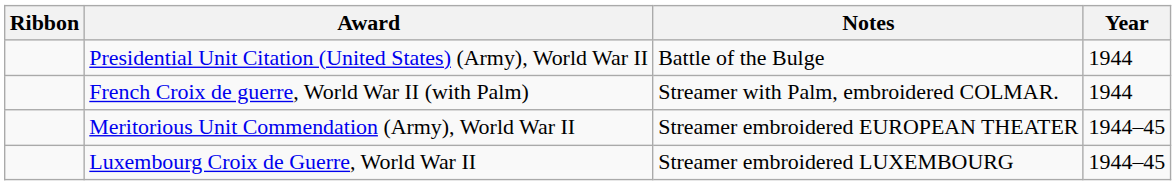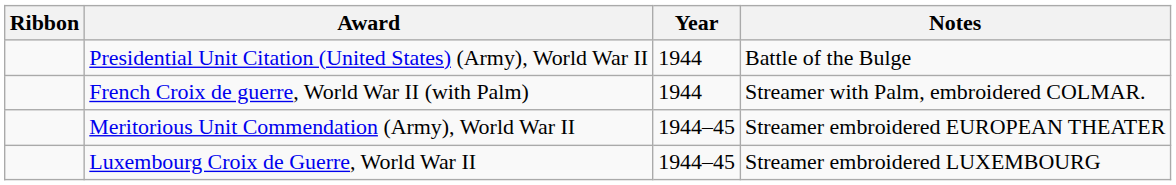columns swapped: Year <-> Notes
